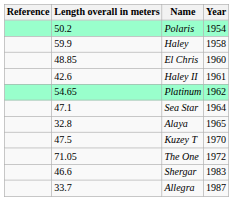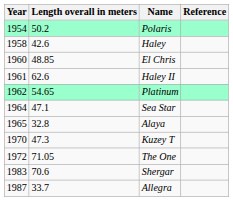columns swapped: Year <-> Reference
Haley | Length overall in meters: 59.9 -> 42.6
Haley II | Length overall in meters: 42.6 -> 62.6
Kuzey T | Length overall in meters: 47.5 -> 47.3
Shergar | Length overall in meters: 46.6 -> 70.6
